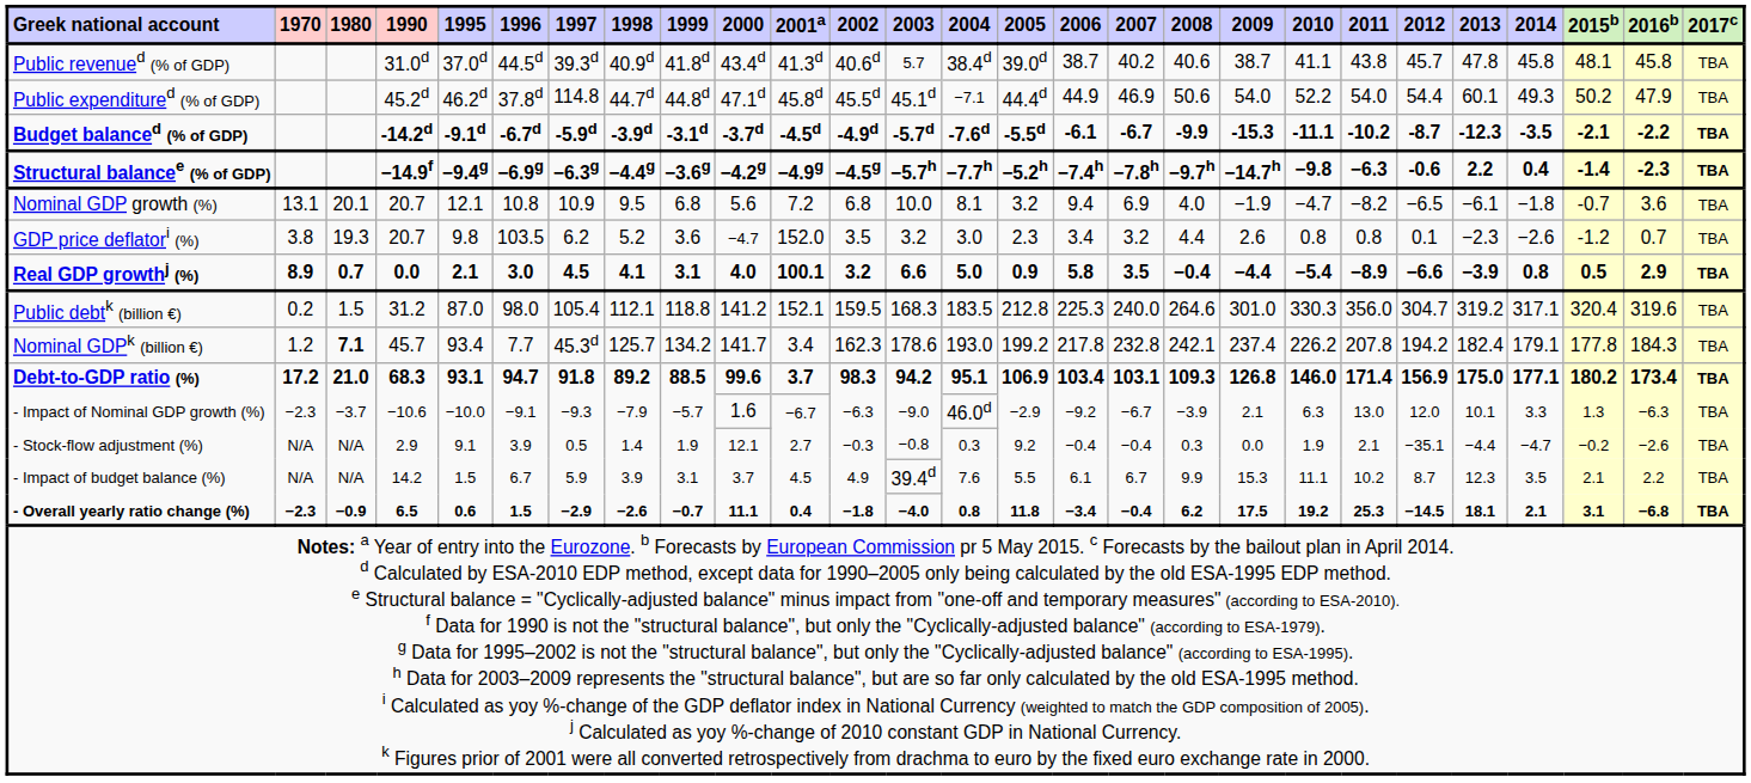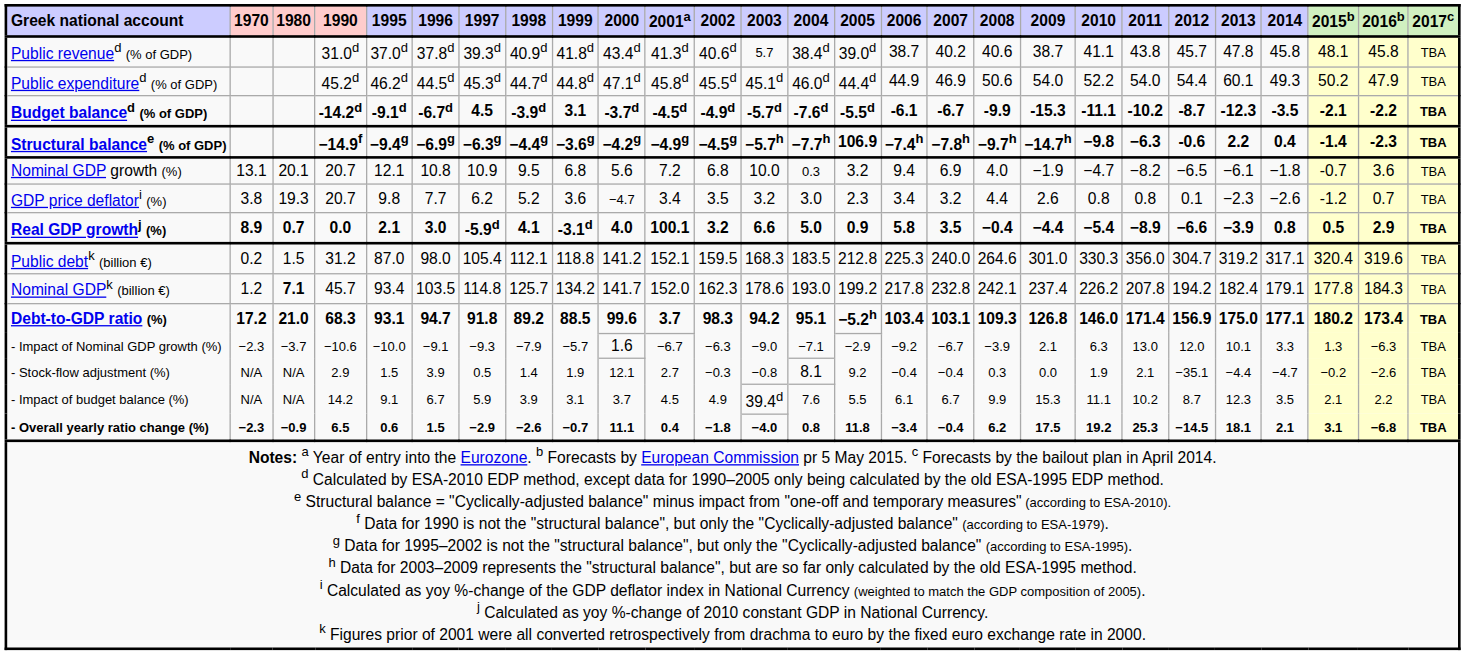Public revenued (% of GDP) | 1996: 44.5d -> 37.8d
Public expenditured (% of GDP) | 1996: 37.8d -> 44.5d
Public expenditured (% of GDP) | 1997: 114.8 -> 45.3d
Public expenditured (% of GDP) | 2004: −7.1 -> 46.0d
Budget balanced (% of GDP) | 1997: -5.9d -> 4.5
Budget balanced (% of GDP) | 1999: -3.1d -> 3.1
Structural balancee (% of GDP) | 2005: −5.2h -> 106.9
Nominal GDP growth (%) | 2004: 8.1 -> 0.3
GDP price deflatori (%) | 1996: 103.5 -> 7.7
GDP price deflatori (%) | 2001a: 152.0 -> 3.4
Real GDP growthj (%) | 1997: 4.5 -> -5.9d
Real GDP growthj (%) | 1999: 3.1 -> -3.1d
Nominal GDPk (billion €) | 1996: 7.7 -> 103.5
Nominal GDPk (billion €) | 1997: 45.3d -> 114.8
Nominal GDPk (billion €) | 2001a: 3.4 -> 152.0
Debt-to-GDP ratio (%) | 2005: 106.9 -> −5.2h
- Impact of Nominal GDP growth (%) | 2004: 46.0d -> −7.1
- Stock-flow adjustment (%) | 1995: 9.1 -> 1.5
- Stock-flow adjustment (%) | 2004: 0.3 -> 8.1
- Impact of budget balance (%) | 1995: 1.5 -> 9.1
